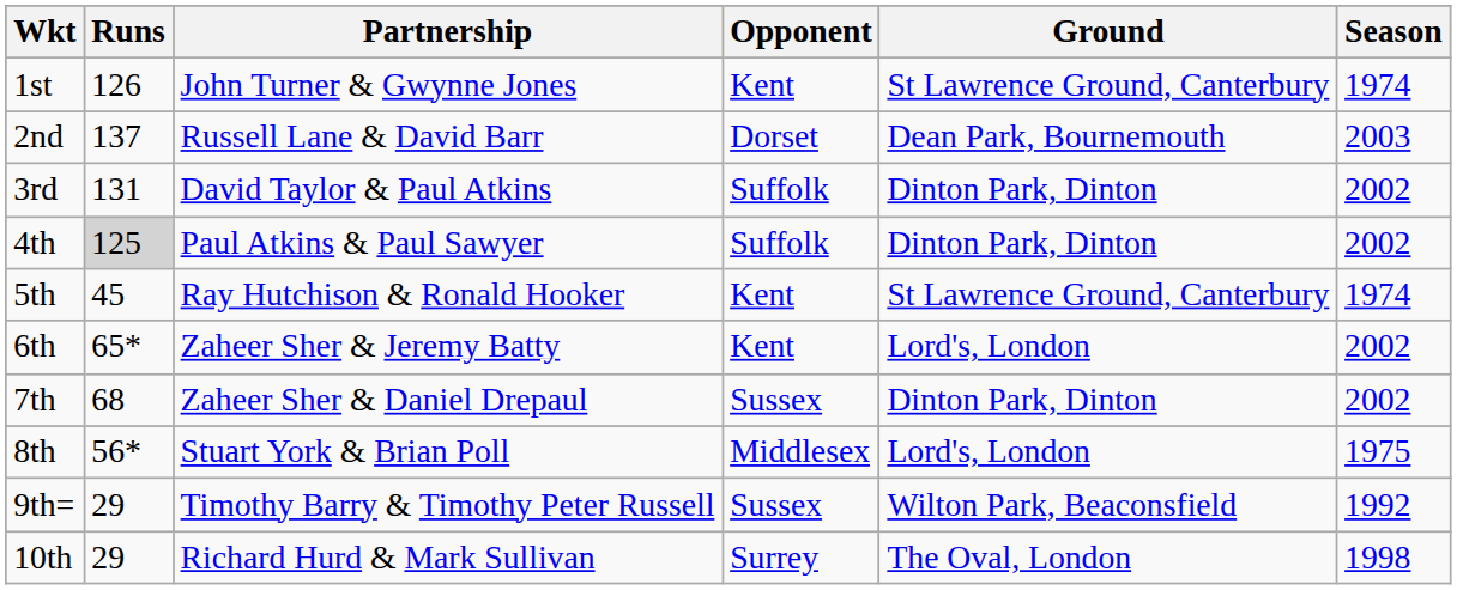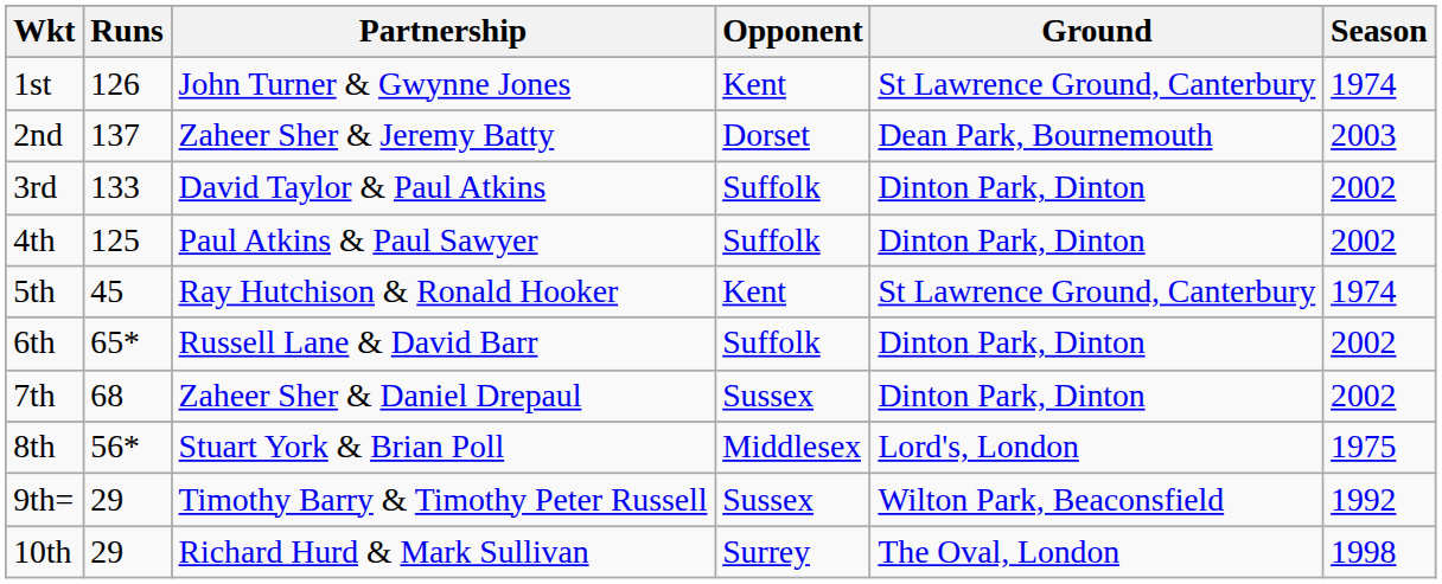2nd | Partnership: Russell Lane & David Barr -> Zaheer Sher & Jeremy Batty
3rd | Runs: 131 -> 133
4th | Runs: lightgrey background -> no background
6th | Partnership: Zaheer Sher & Jeremy Batty -> Russell Lane & David Barr
6th | Opponent: Kent -> Suffolk
6th | Ground: Lord's, London -> Dinton Park, Dinton
